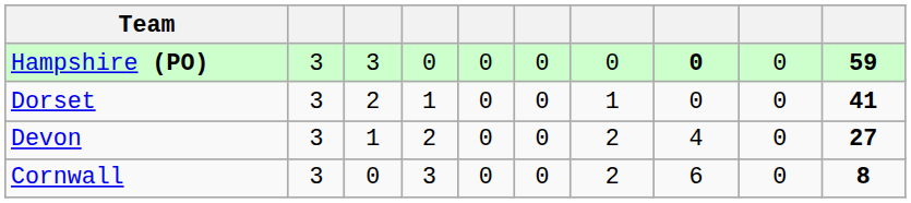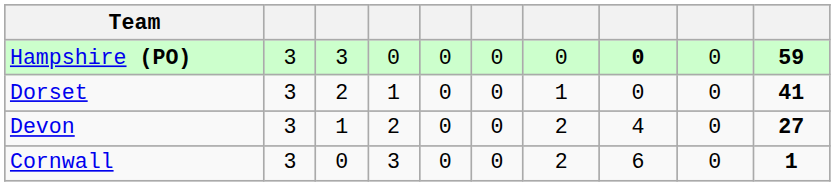Cornwall | column 10: 8 -> 1
